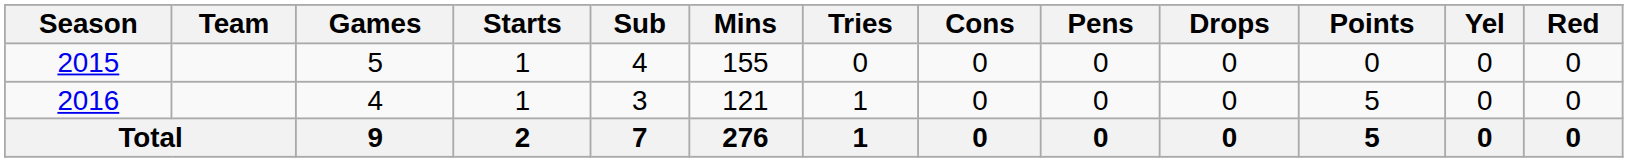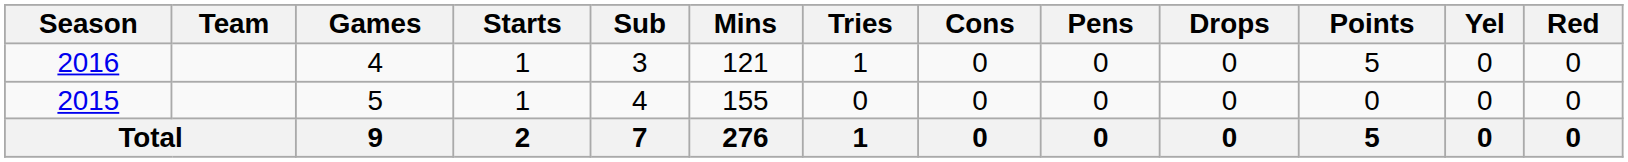rows swapped: 2015 <-> 2016
